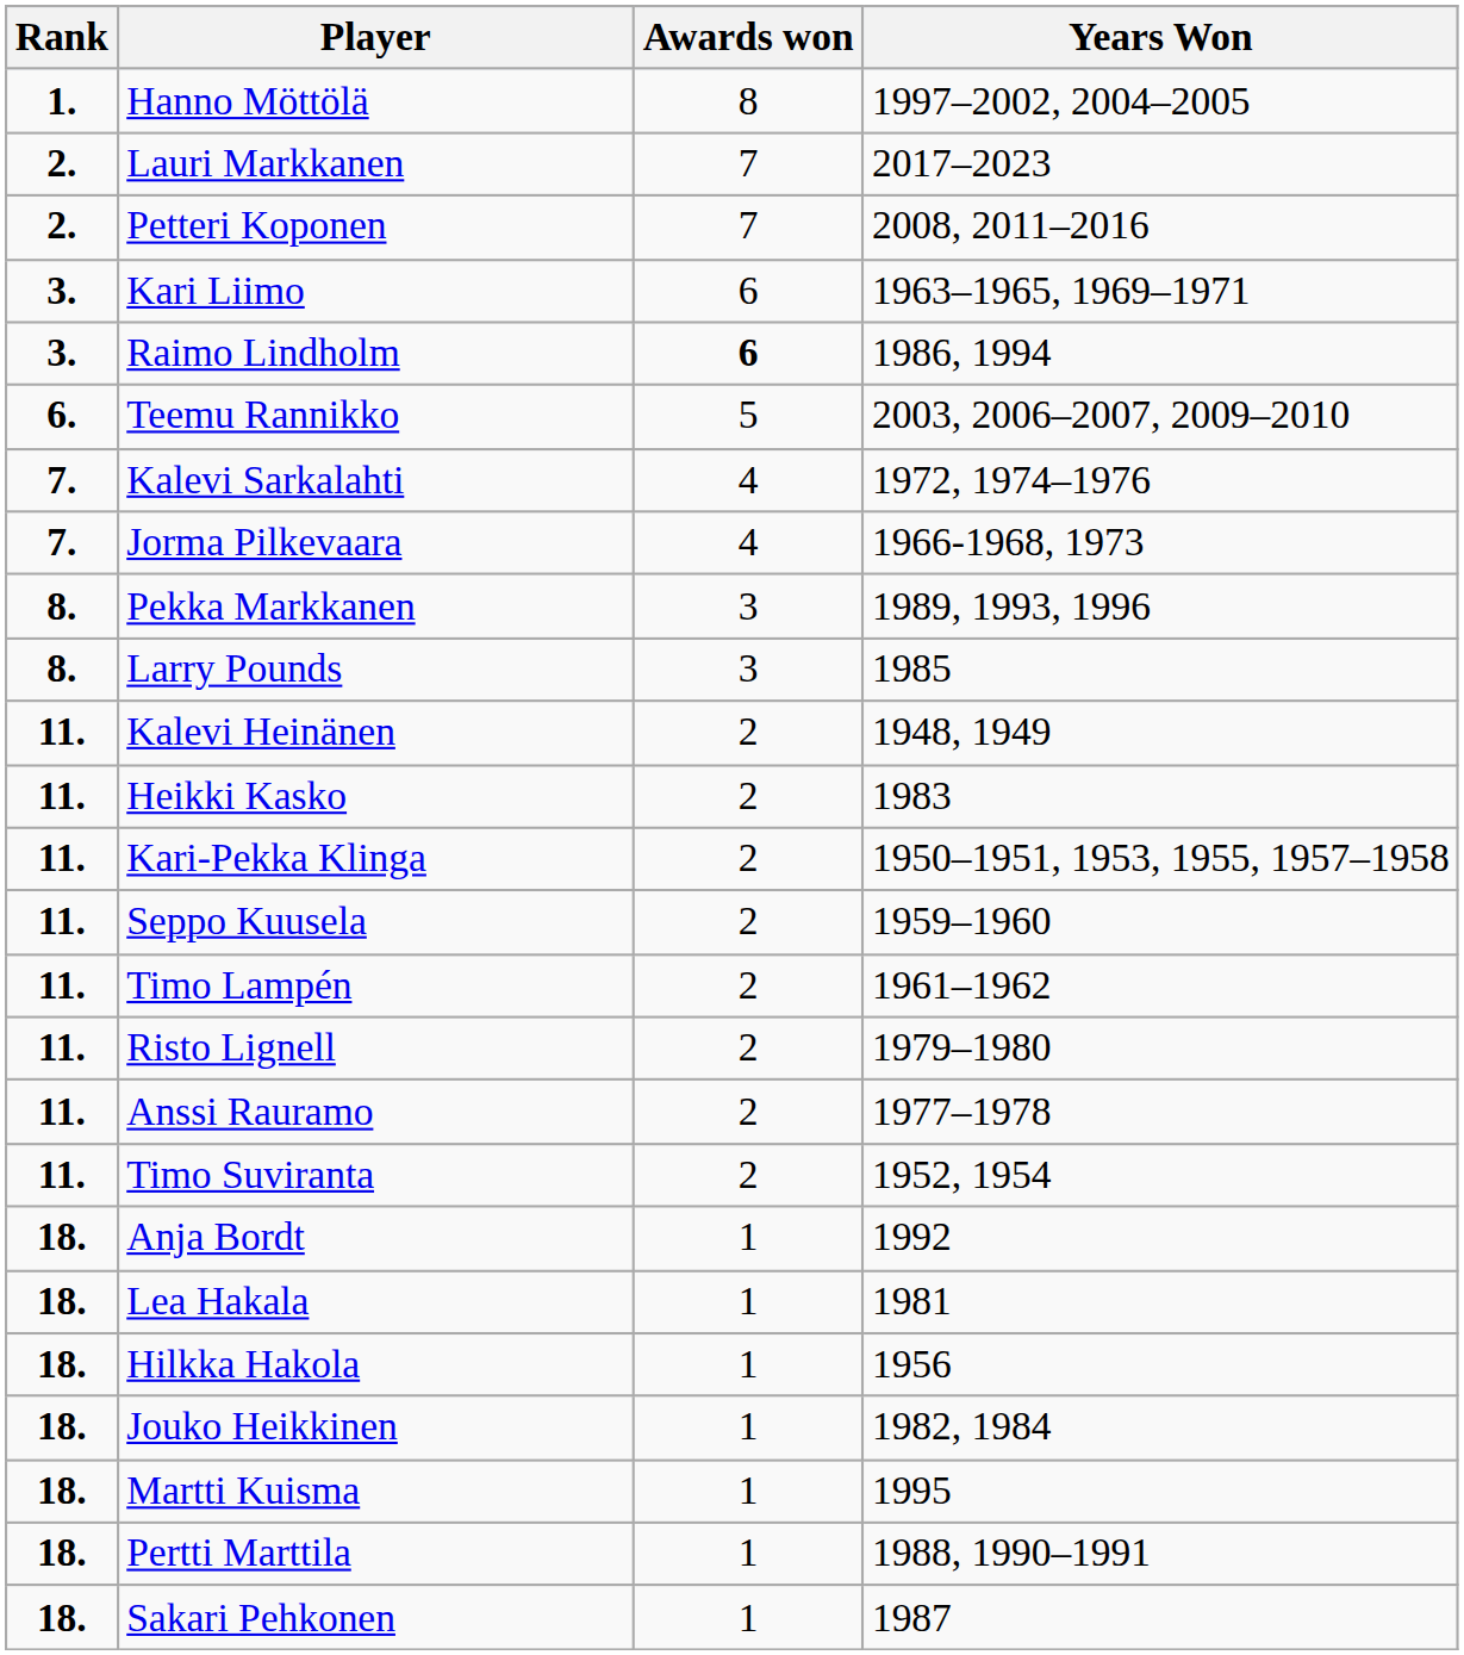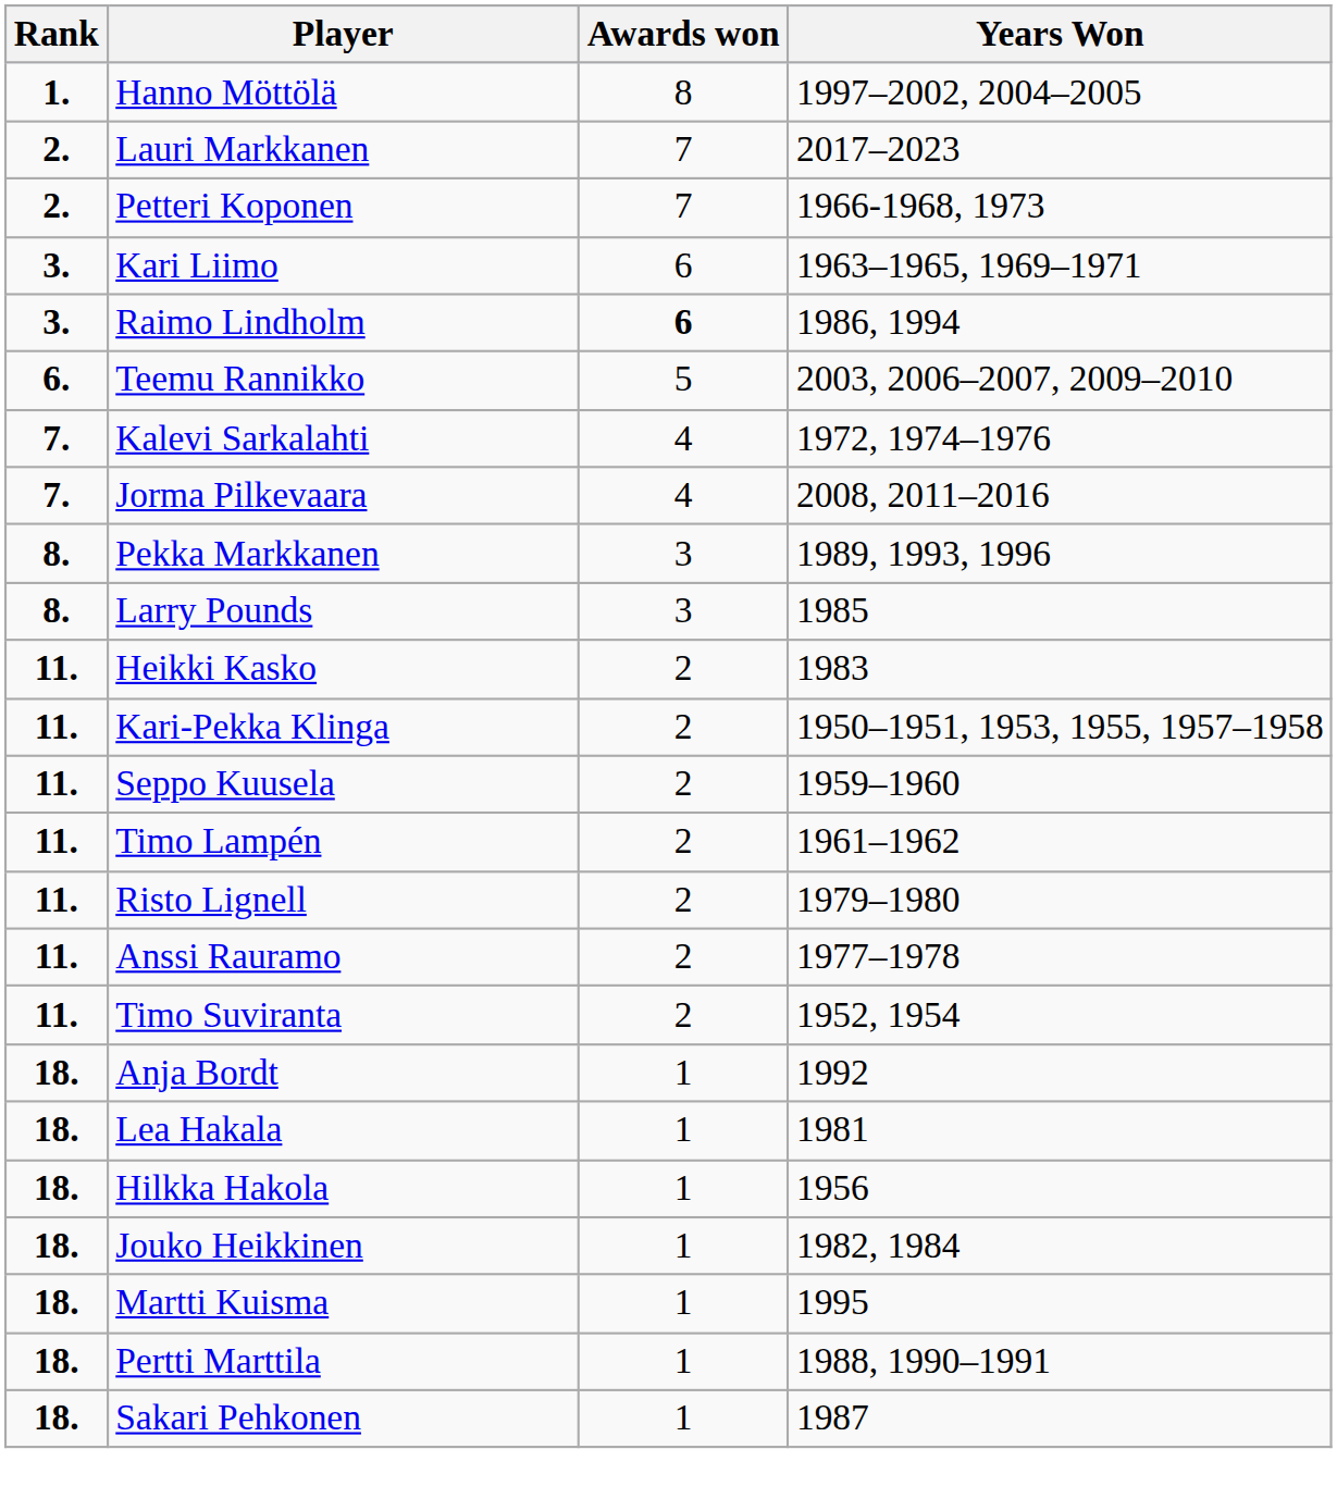Petteri Koponen | Years Won: 2008, 2011–2016 -> 1966-1968, 1973
Jorma Pilkevaara | Years Won: 1966-1968, 1973 -> 2008, 2011–2016
- row: 11. | Kalevi Heinänen | 2 | 1948, 1949
